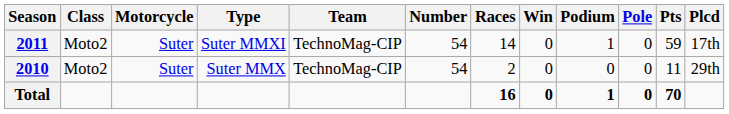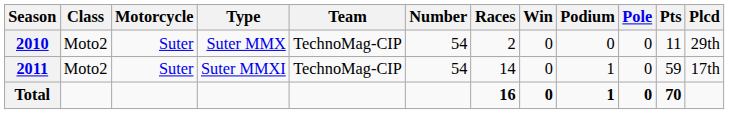rows swapped: 2010 <-> 2011
